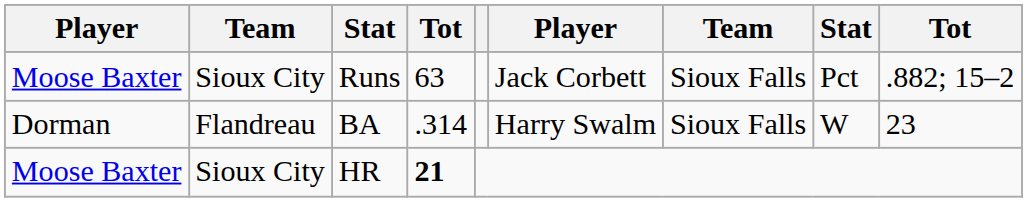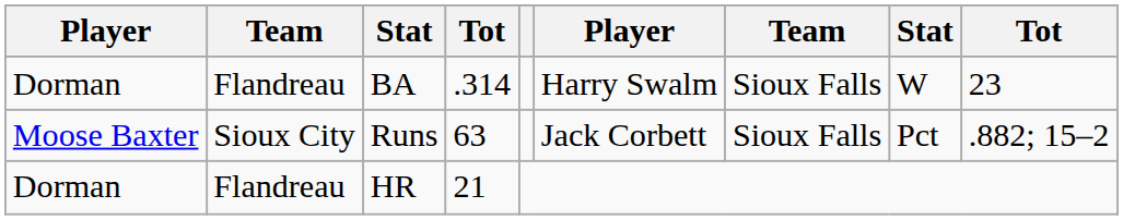rows swapped: BA <-> Runs
HR | column 1: Moose Baxter -> Dorman
HR | column 2: Sioux City -> Flandreau
HR | column 4: bold -> normal
